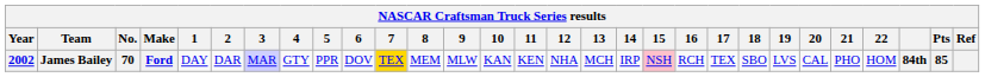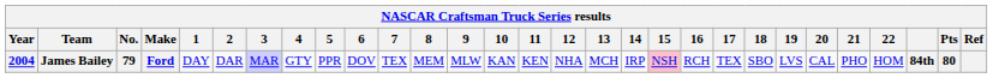James Bailey | Year: 2002 -> 2004
James Bailey | No.: 70 -> 79
James Bailey | 7: gold background -> no background
James Bailey | Pts: 85 -> 80
